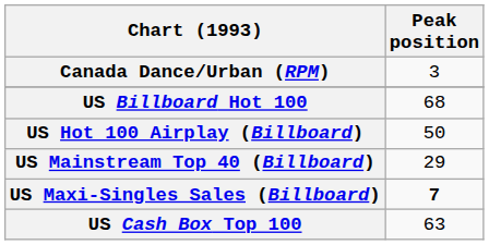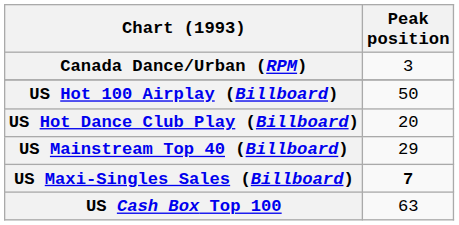- row: US Billboard Hot 100 | 68
+ row: US Hot Dance Club Play (Billboard) | 20
